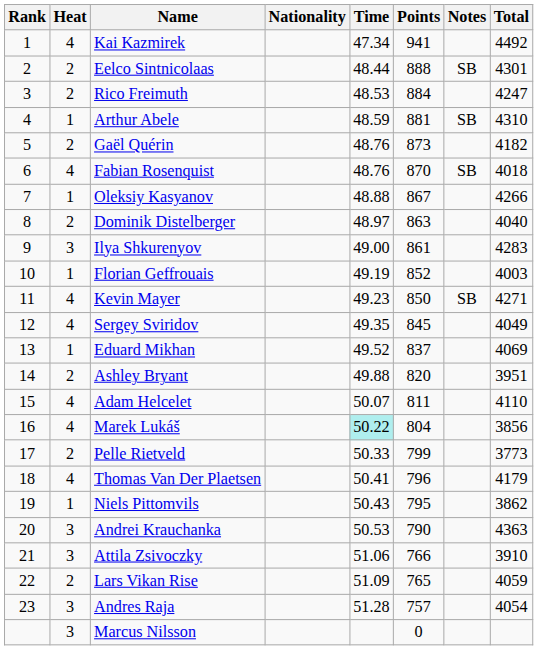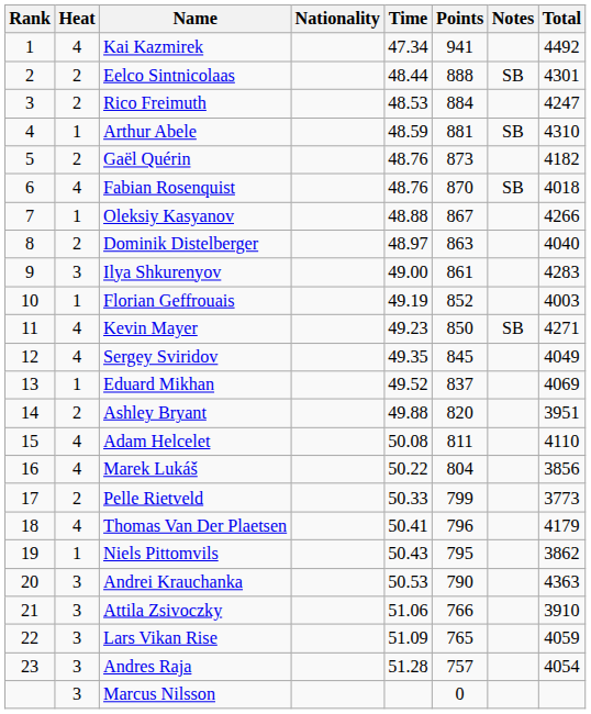Adam Helcelet | Time: 50.07 -> 50.08
Marek Lukáš | Time: paleturquoise background -> no background
Lars Vikan Rise | Heat: 2 -> 3
